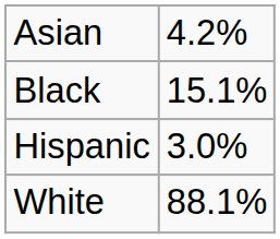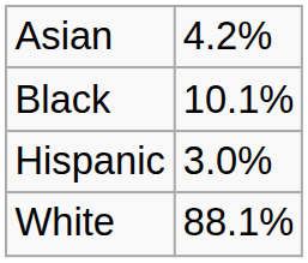Black | column 2: 15.1% -> 10.1%
